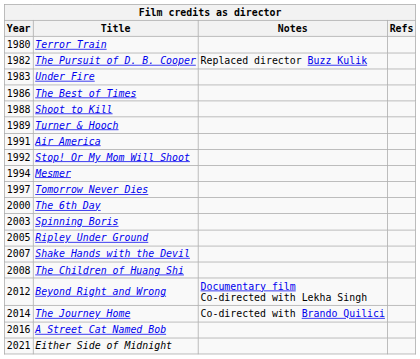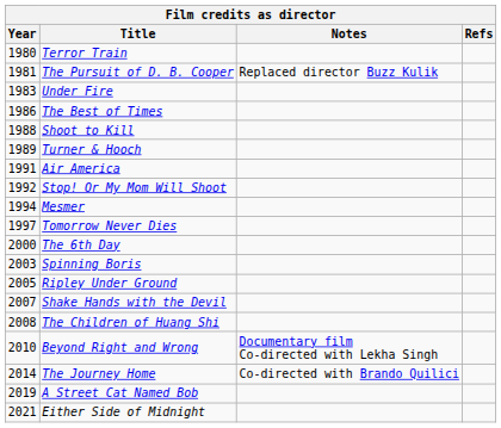The Pursuit of D. B. Cooper | Year: 1982 -> 1981
Beyond Right and Wrong | Year: 2012 -> 2010
A Street Cat Named Bob | Year: 2016 -> 2019
